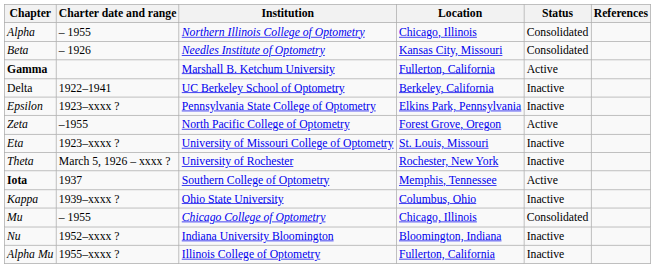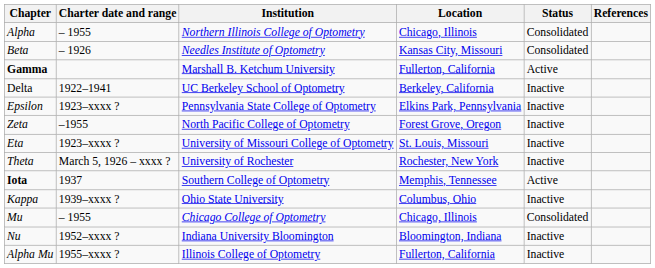Zeta | Status: Active -> Inactive
